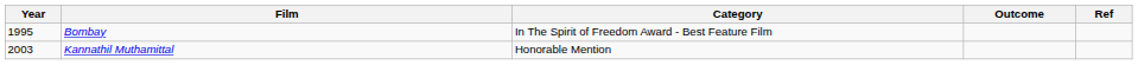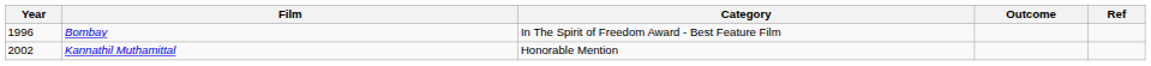Bombay | Year: 1995 -> 1996
Kannathil Muthamittal | Year: 2003 -> 2002
